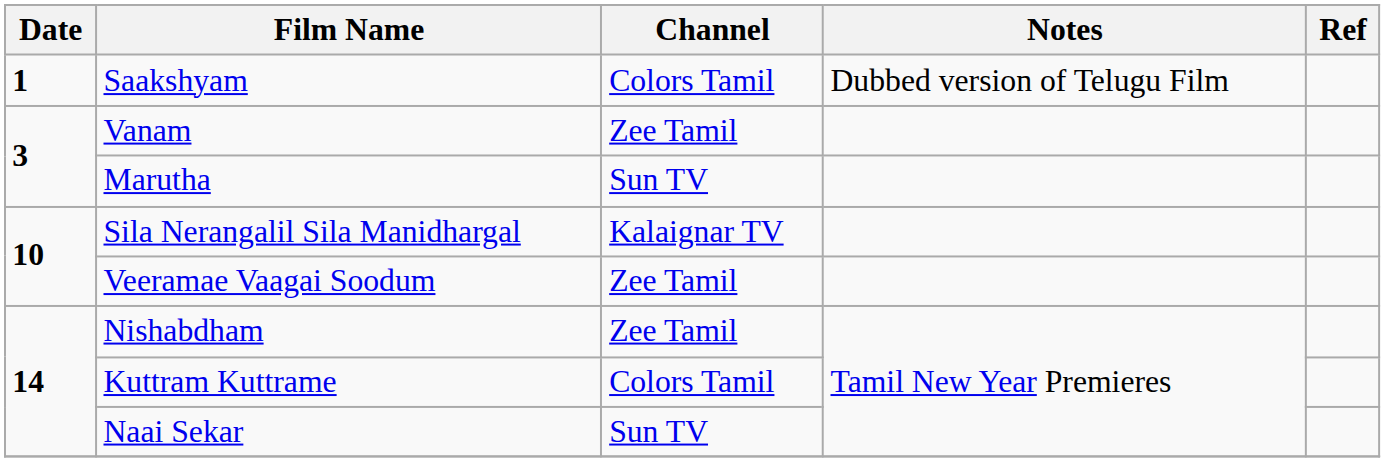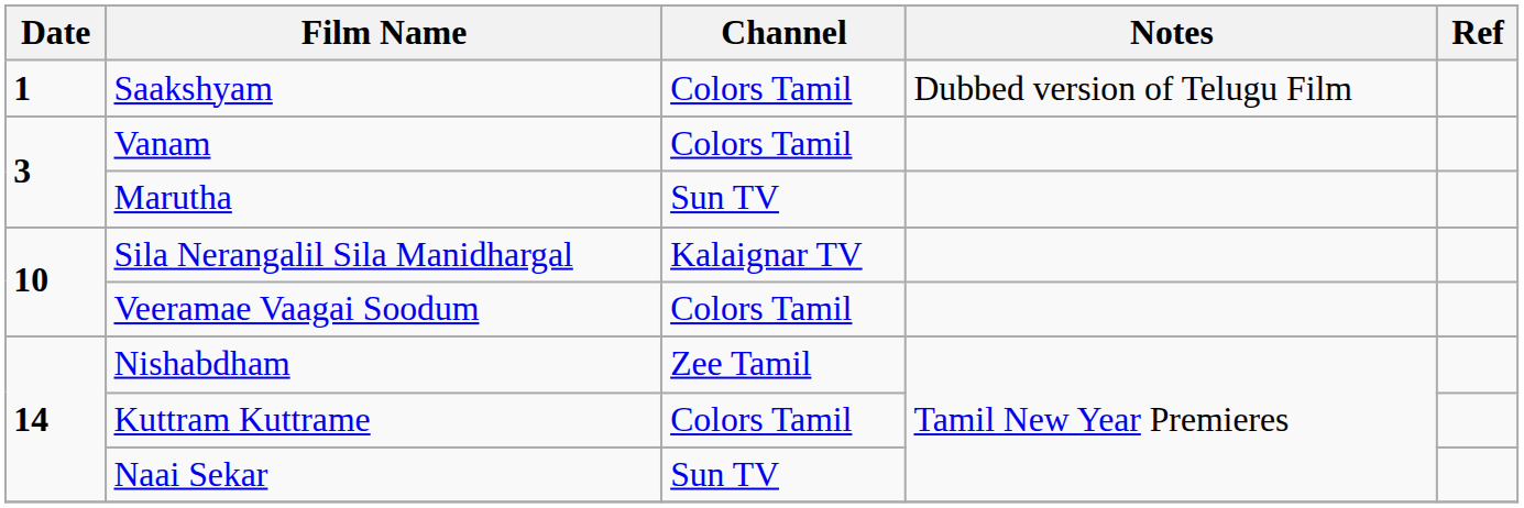Vanam | Channel: Zee Tamil -> Colors Tamil
Veeramae Vaagai Soodum | Channel: Zee Tamil -> Colors Tamil
